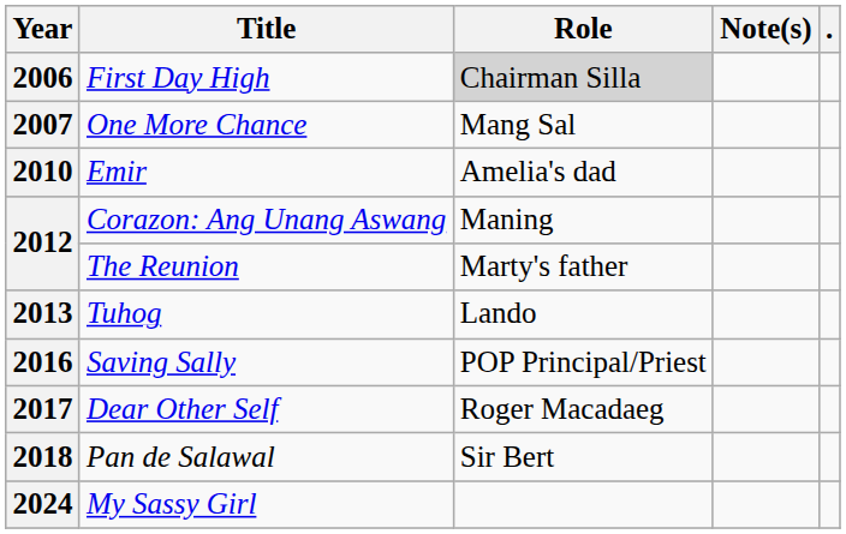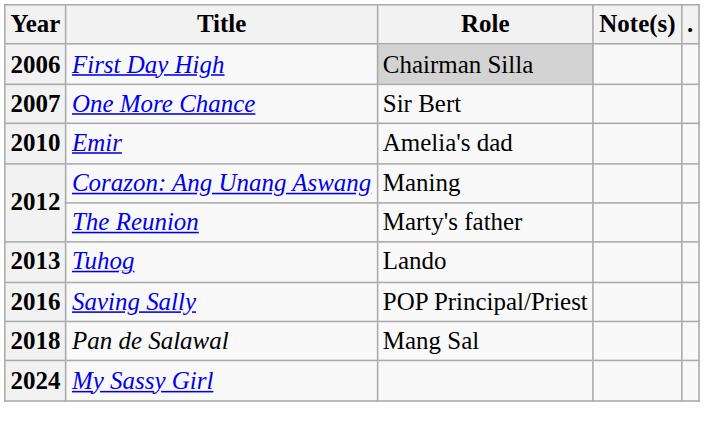2007 | Role: Mang Sal -> Sir Bert
- row: 2017 | Dear Other Self | Roger Macadaeg
2018 | Role: Sir Bert -> Mang Sal
